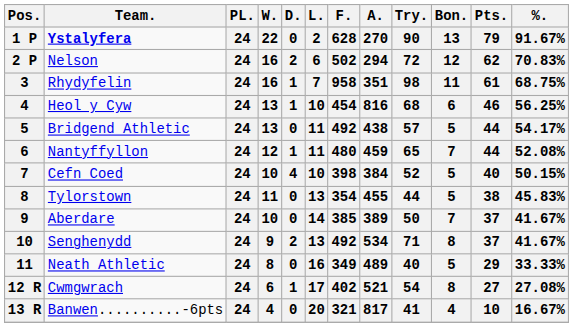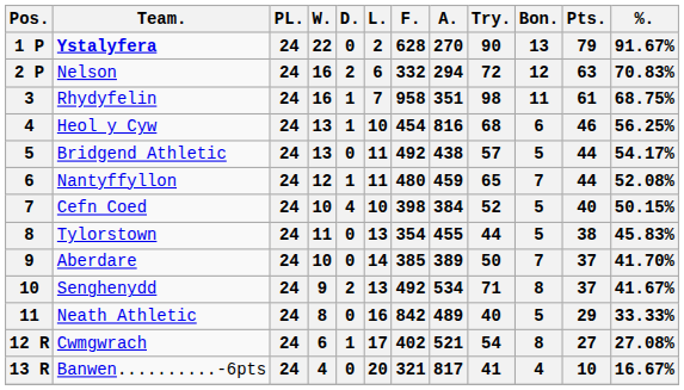Nelson | F.: 502 -> 332
Nelson | Pts.: 62 -> 63
Aberdare | %.: 41.67% -> 41.70%
Neath Athletic | F.: 349 -> 842
